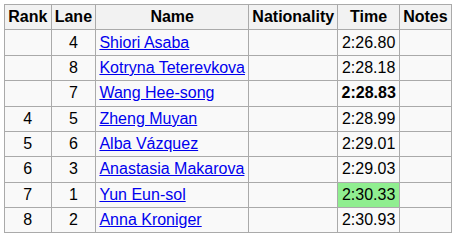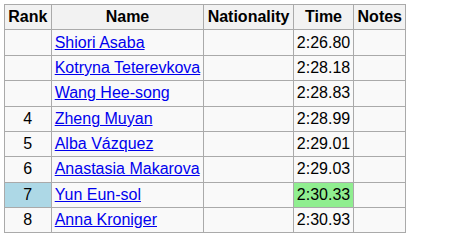- column: Lane | 4 | 8 | 7 | 5 | 6 | 3 | 1 | 2
Wang Hee-song | Time: bold -> normal
Yun Eun-sol | Rank: no background -> lightblue background
